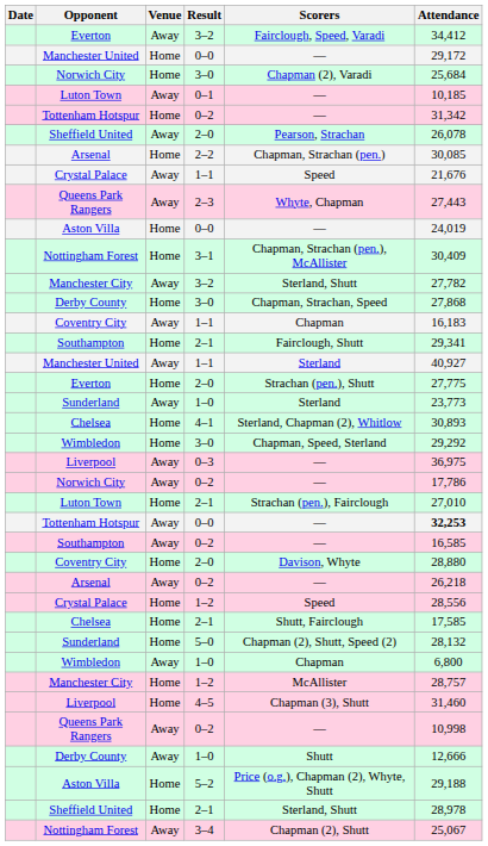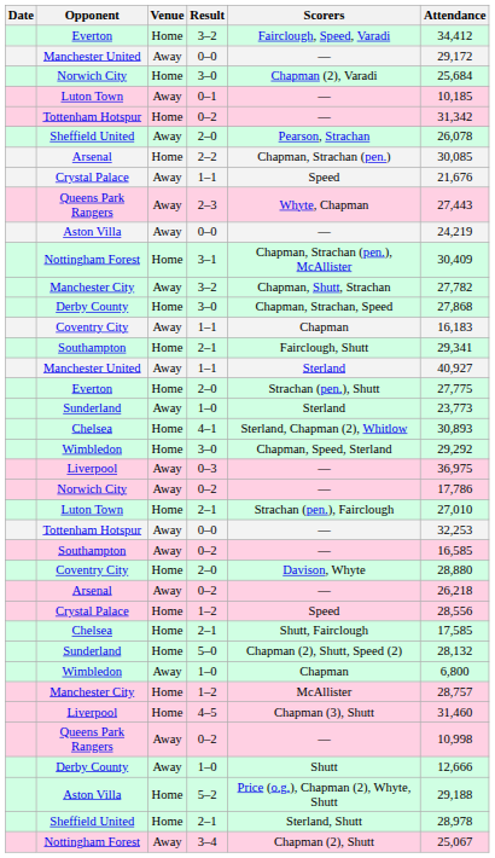Everton / 3–2 | Venue: Away -> Home
Manchester United / 0–0 | Venue: Home -> Away
Aston Villa / 0–0 | Venue: Home -> Away
Aston Villa / 0–0 | Attendance: 24,019 -> 24,219
Manchester City / 3–2 | Scorers: Sterland, Shutt -> Chapman, Shutt, Strachan
Tottenham Hotspur / 0–0 | Attendance: bold -> normal
